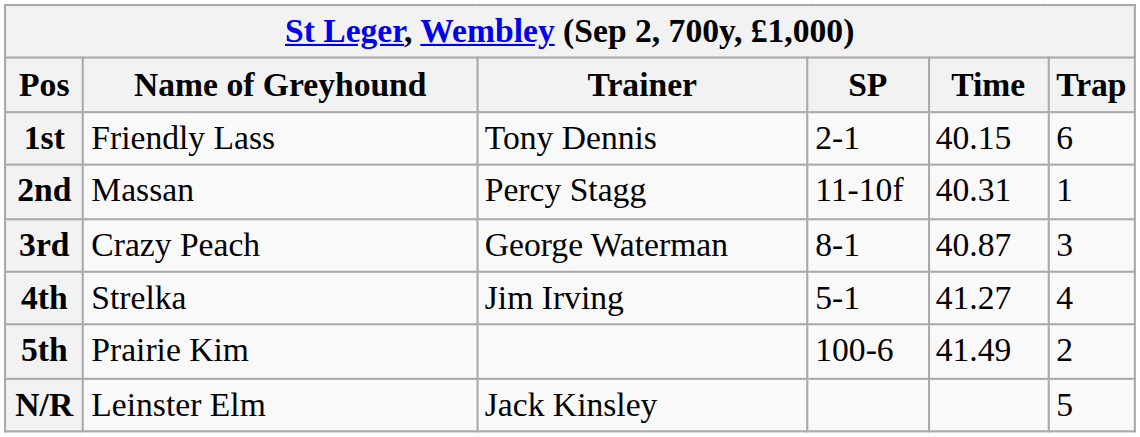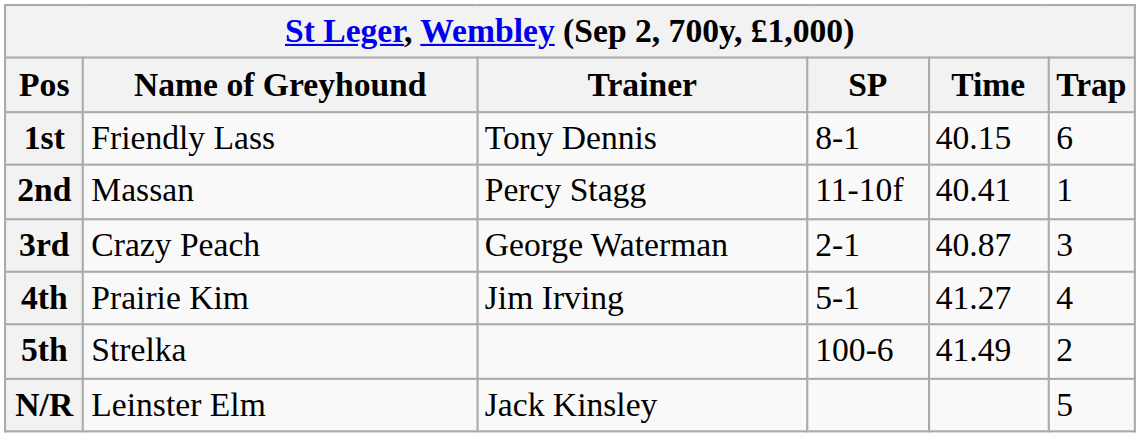1st | SP: 2-1 -> 8-1
2nd | Time: 40.31 -> 40.41
3rd | SP: 8-1 -> 2-1
4th | Name of Greyhound: Strelka -> Prairie Kim
5th | Name of Greyhound: Prairie Kim -> Strelka
